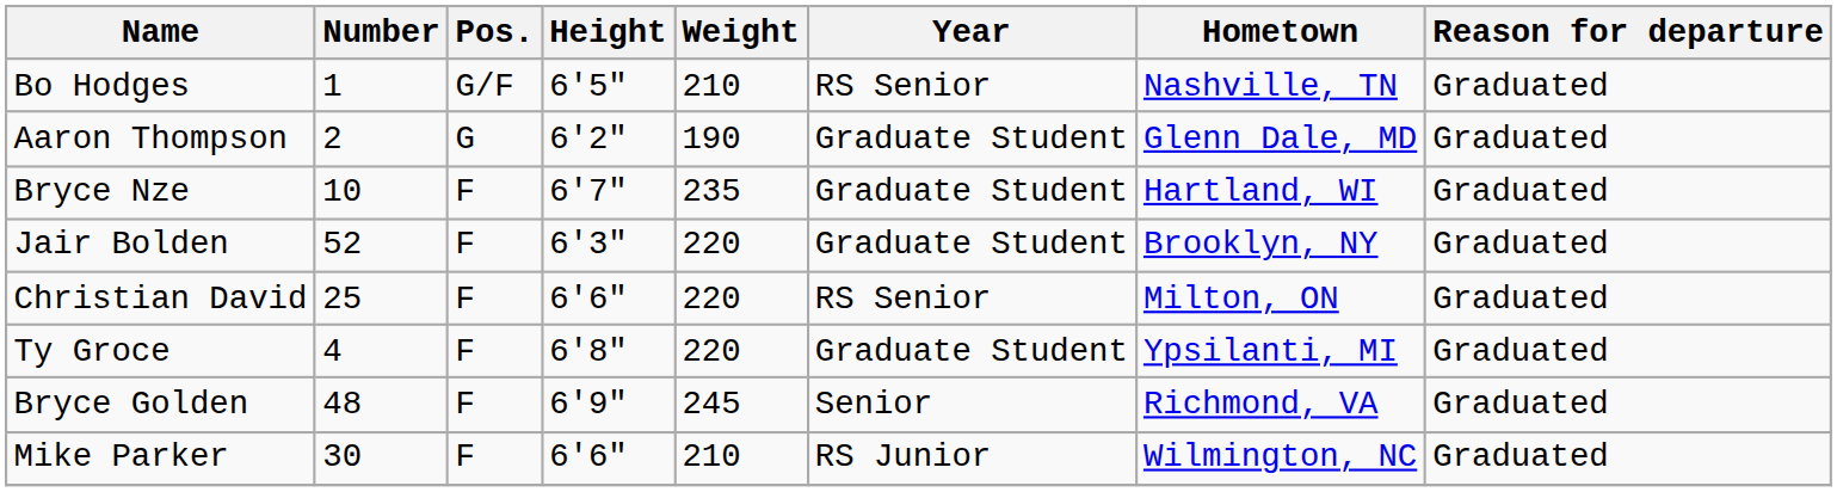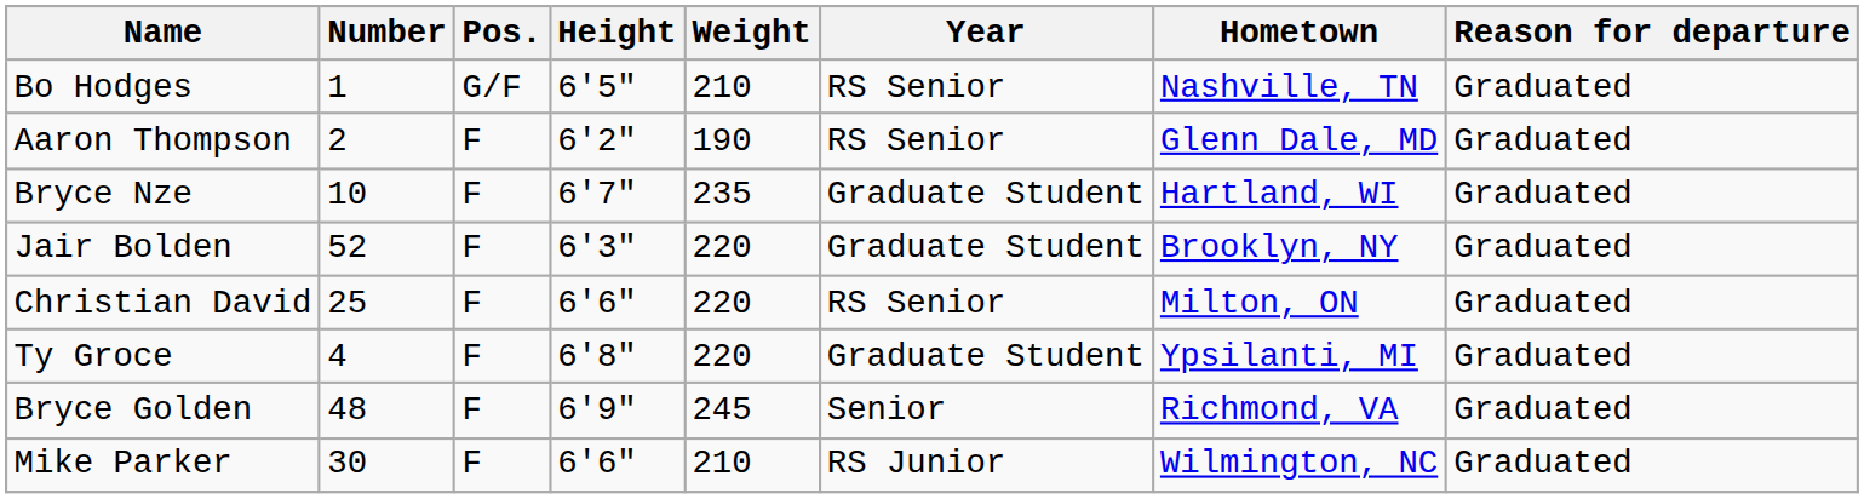Aaron Thompson | Pos.: G -> F
Aaron Thompson | Year: Graduate Student -> RS Senior
